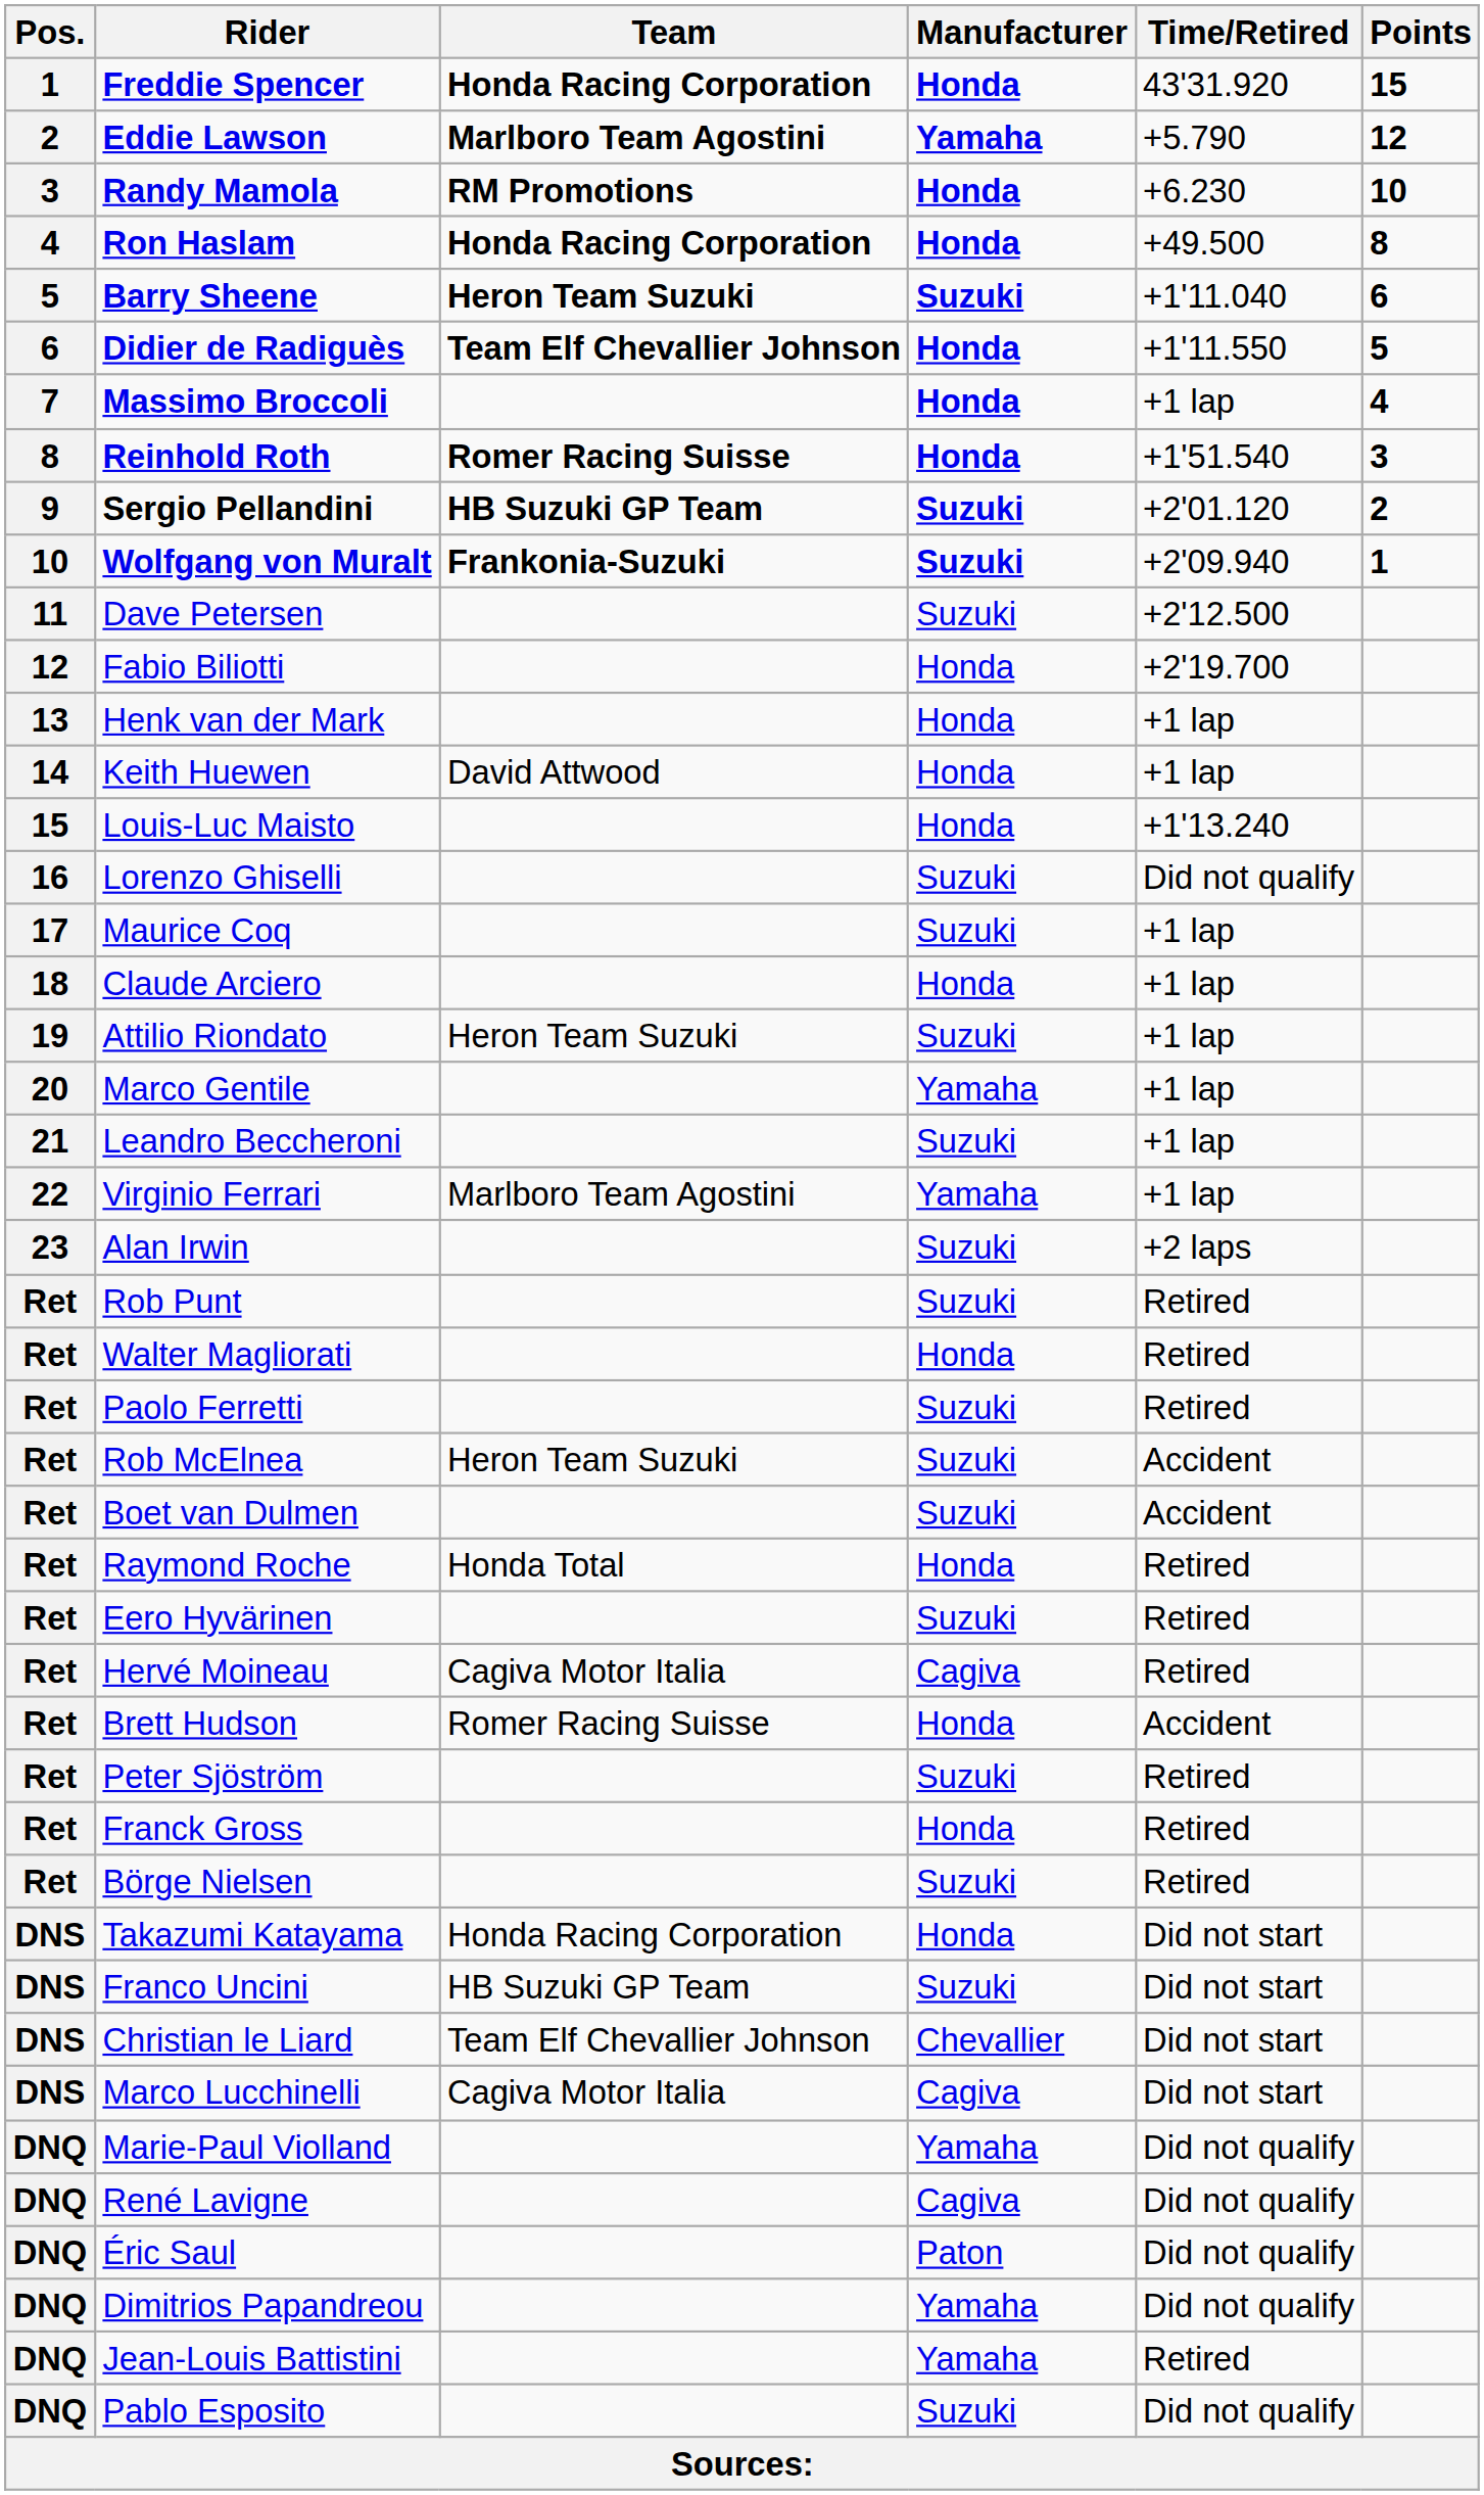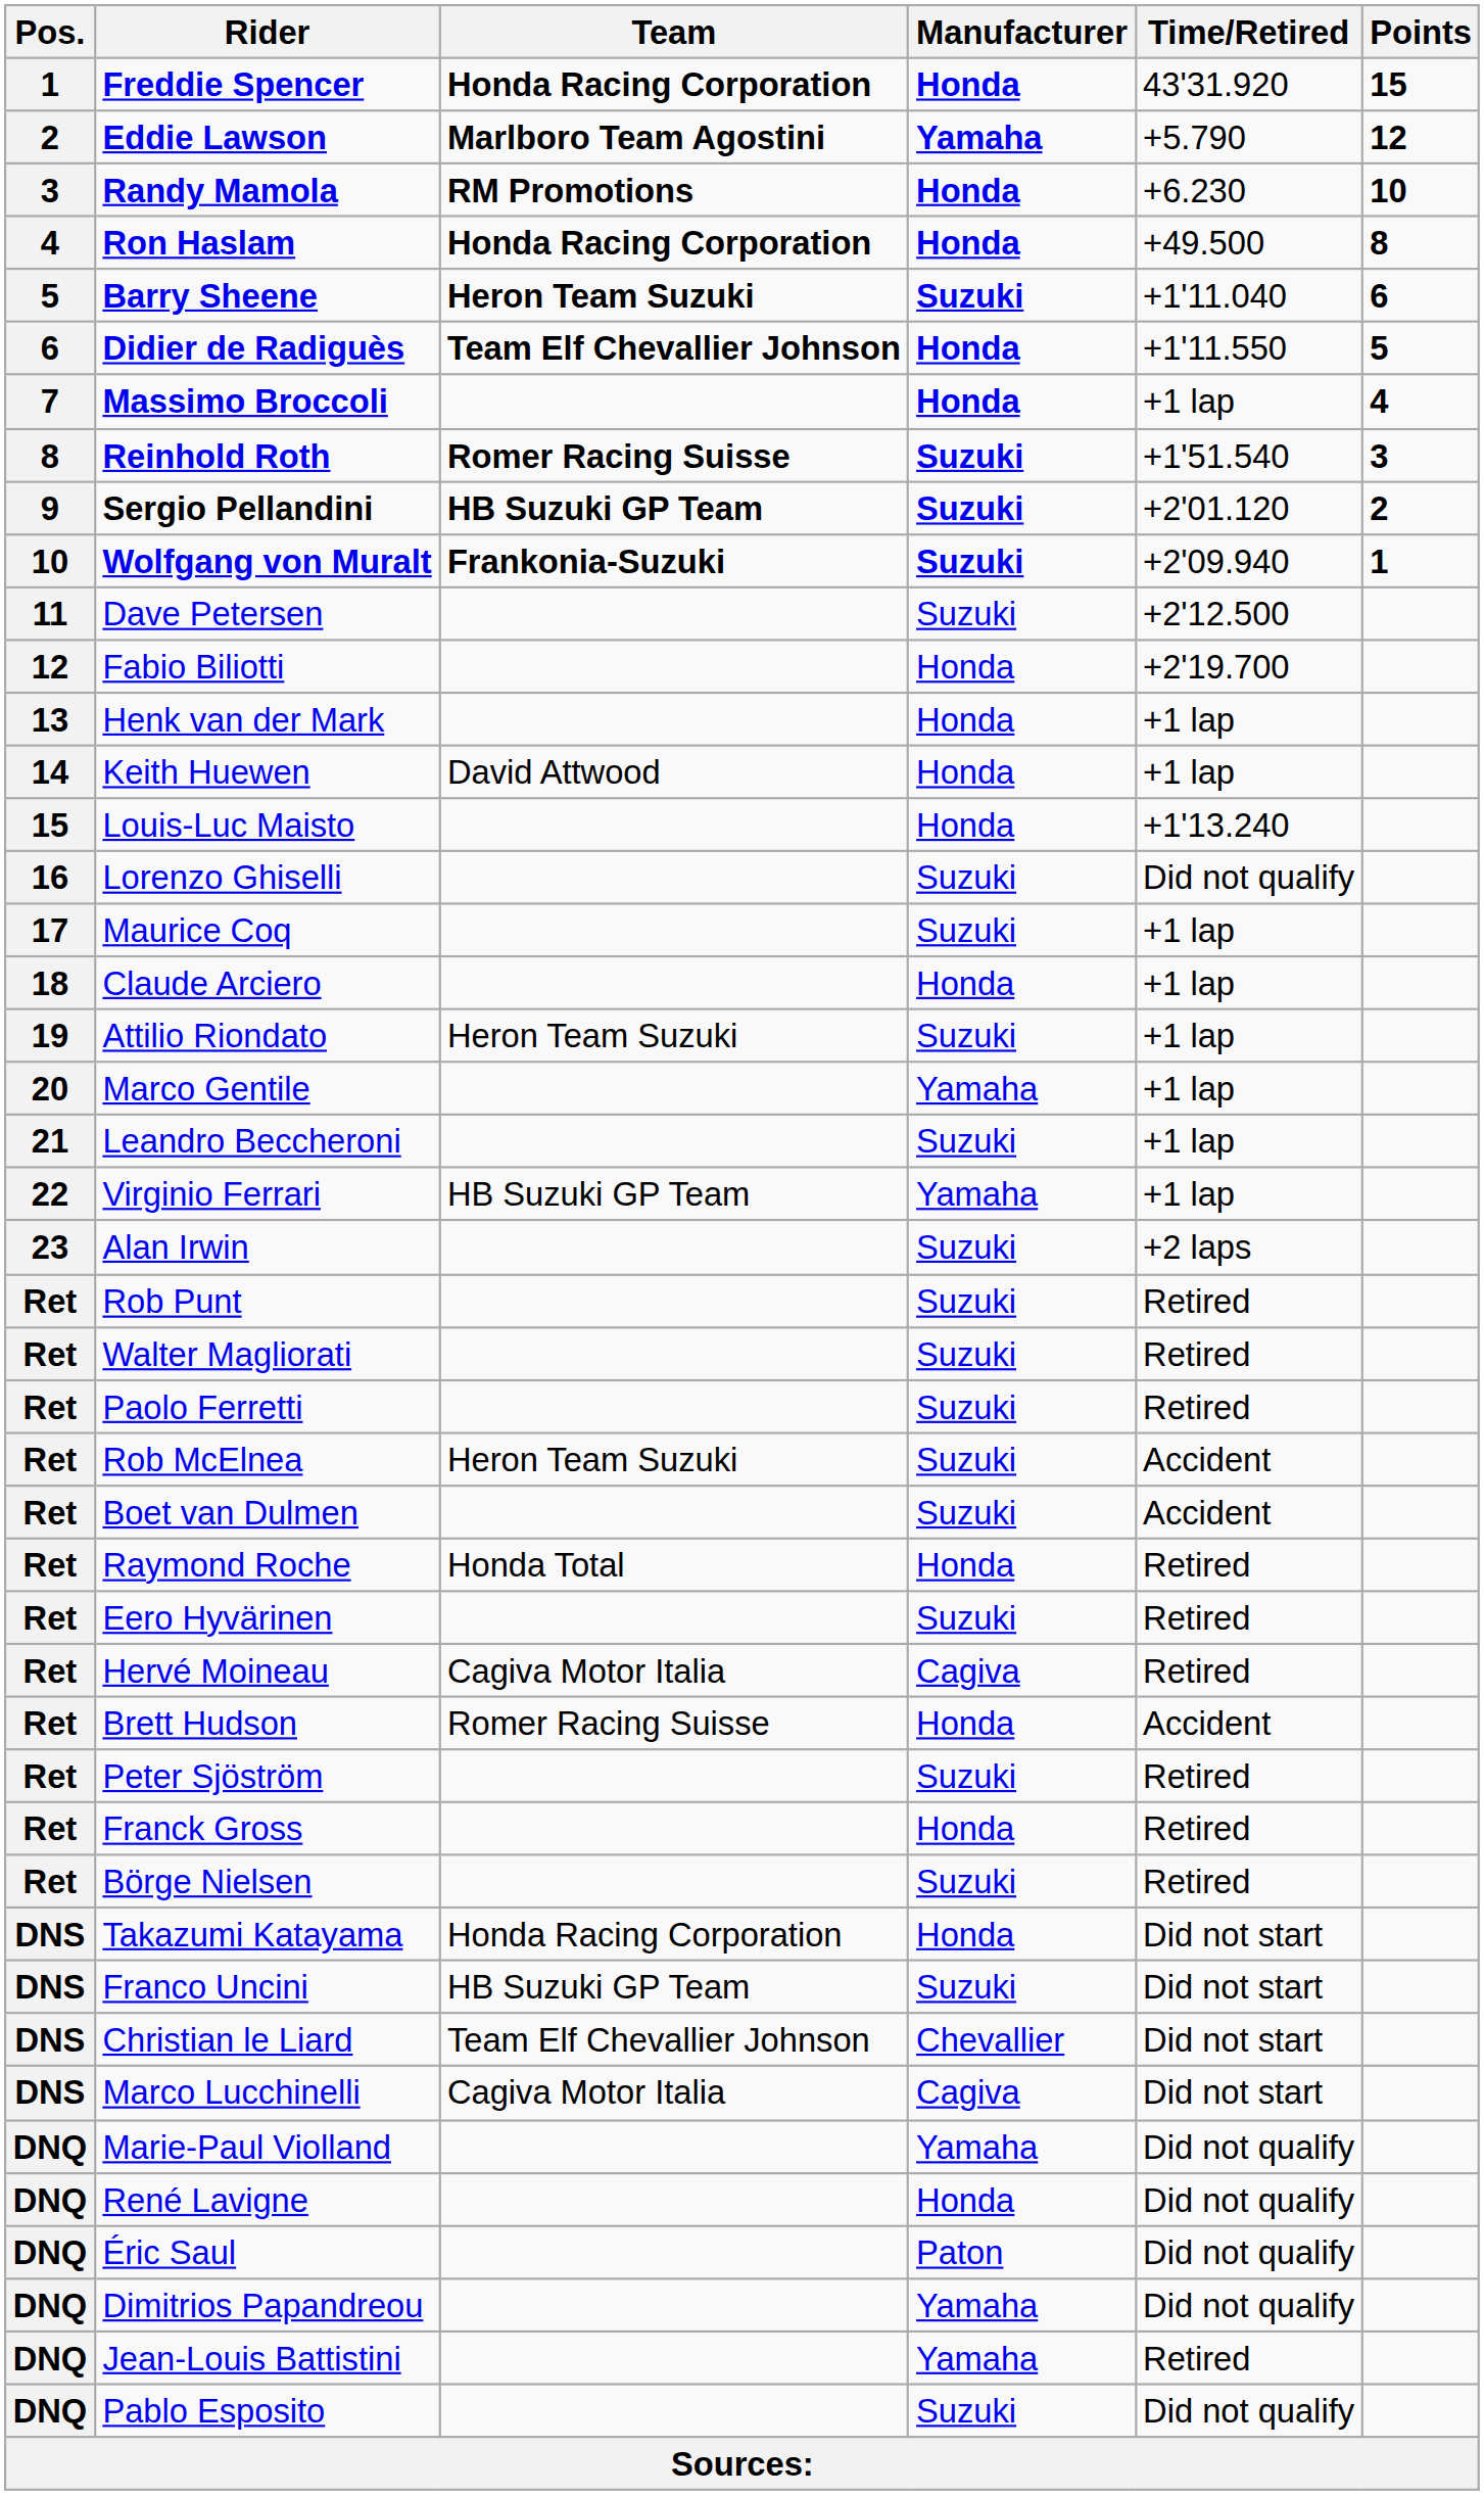Reinhold Roth | Manufacturer: Honda -> Suzuki
Virginio Ferrari | Team: Marlboro Team Agostini -> HB Suzuki GP Team
Walter Magliorati | Manufacturer: Honda -> Suzuki
René Lavigne | Manufacturer: Cagiva -> Honda
